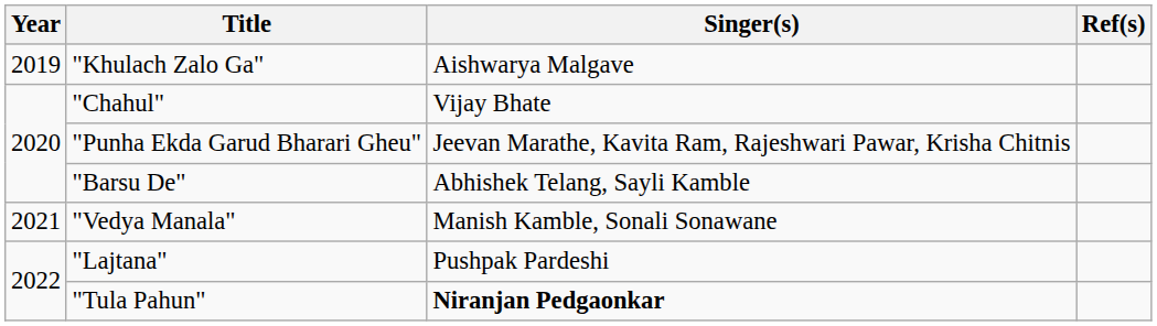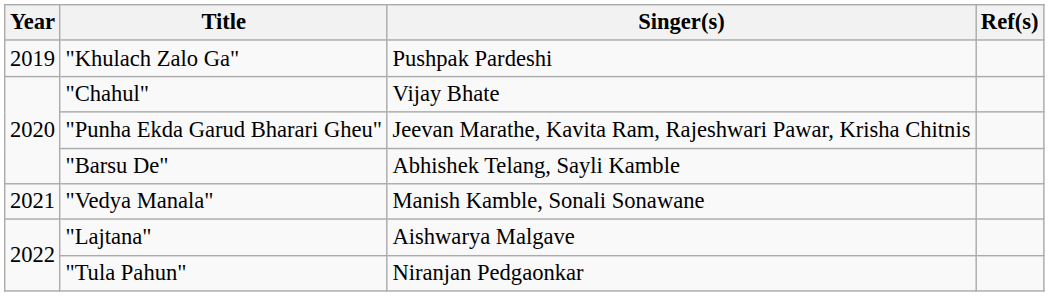"Khulach Zalo Ga" | Singer(s): Aishwarya Malgave -> Pushpak Pardeshi
"Lajtana" | Singer(s): Pushpak Pardeshi -> Aishwarya Malgave
"Tula Pahun" | Singer(s): bold -> normal
